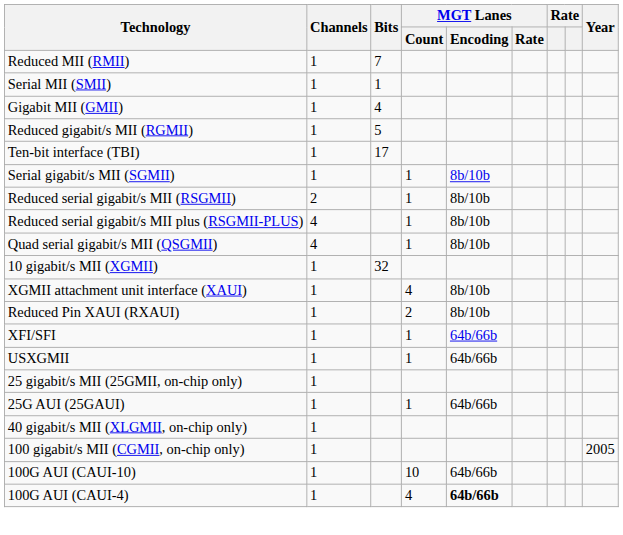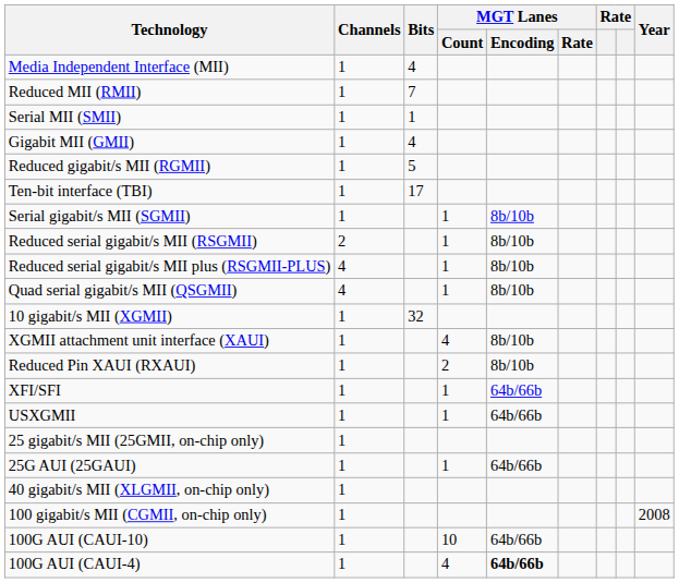+ row: Media Independent Interface (MII) | 1 | 4
100 gigabit/s MII (CGMII, on-chip only) | Year: 2005 -> 2008
